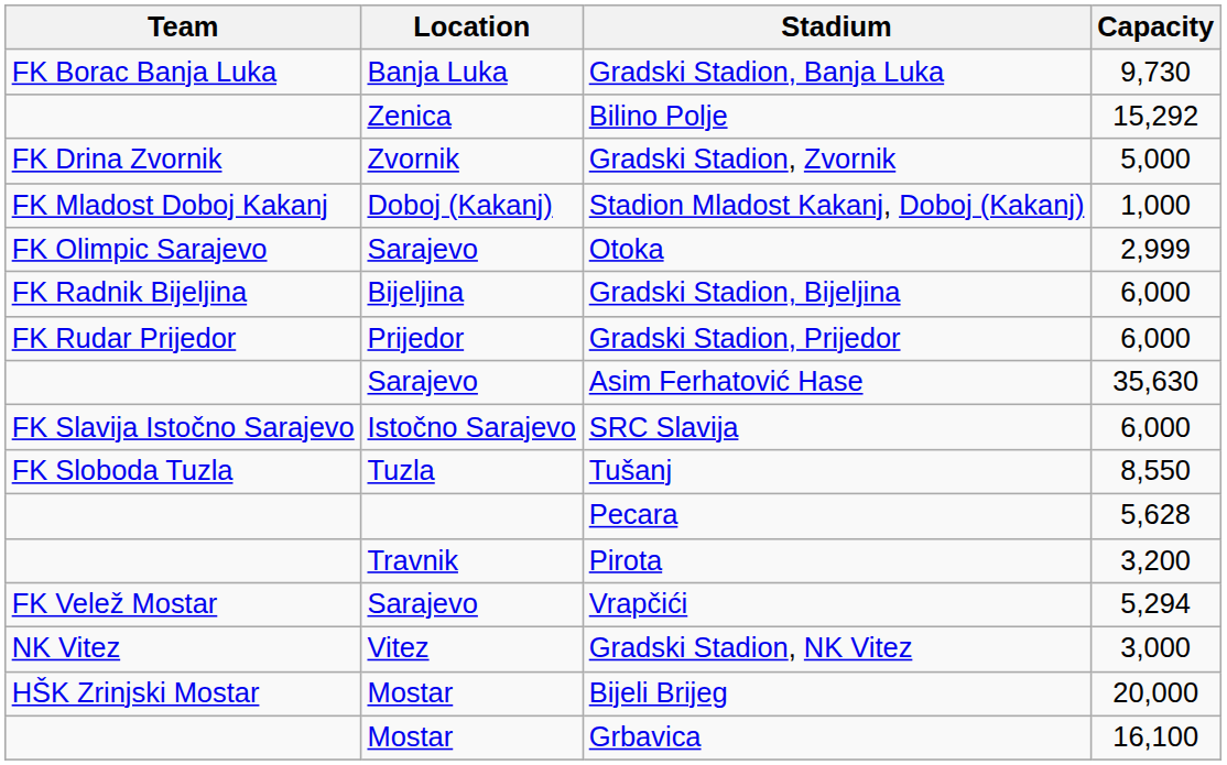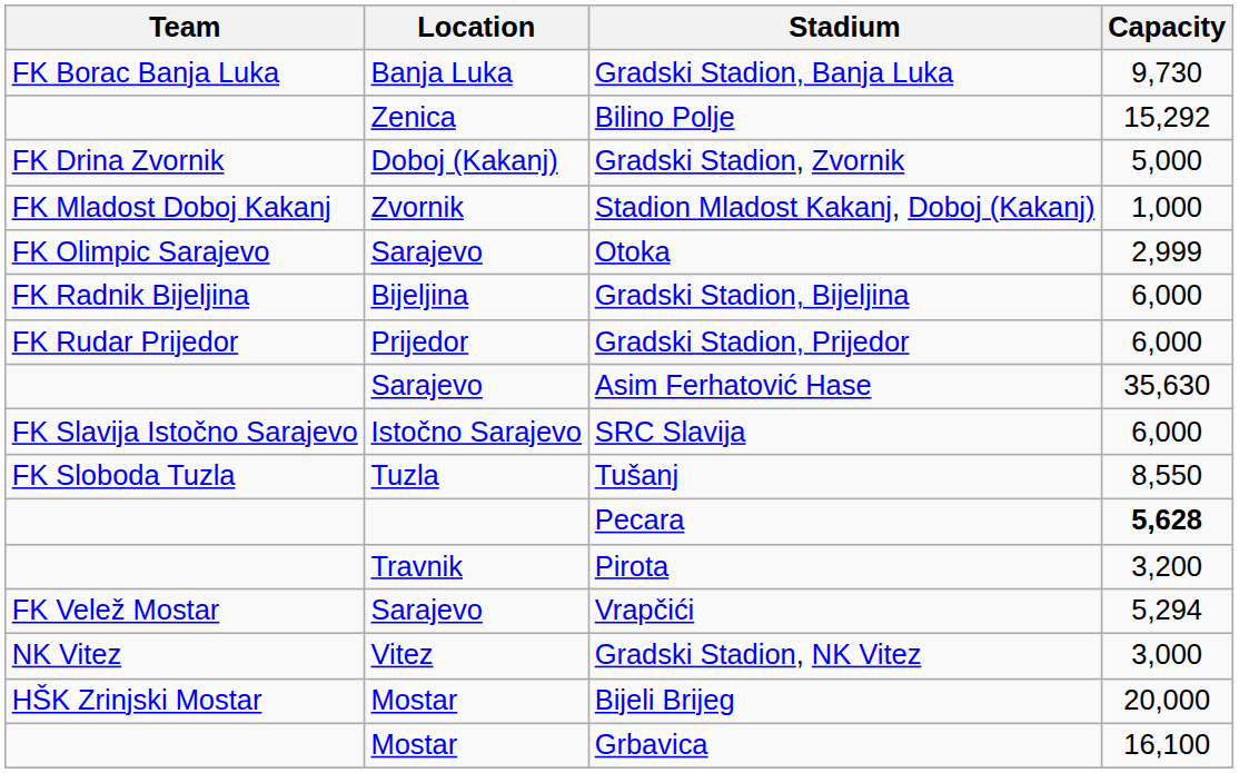Gradski Stadion, Zvornik | Location: Zvornik -> Doboj (Kakanj)
Stadion Mladost Kakanj, Doboj (Kakanj) | Location: Doboj (Kakanj) -> Zvornik
Pecara | Capacity: normal -> bold
